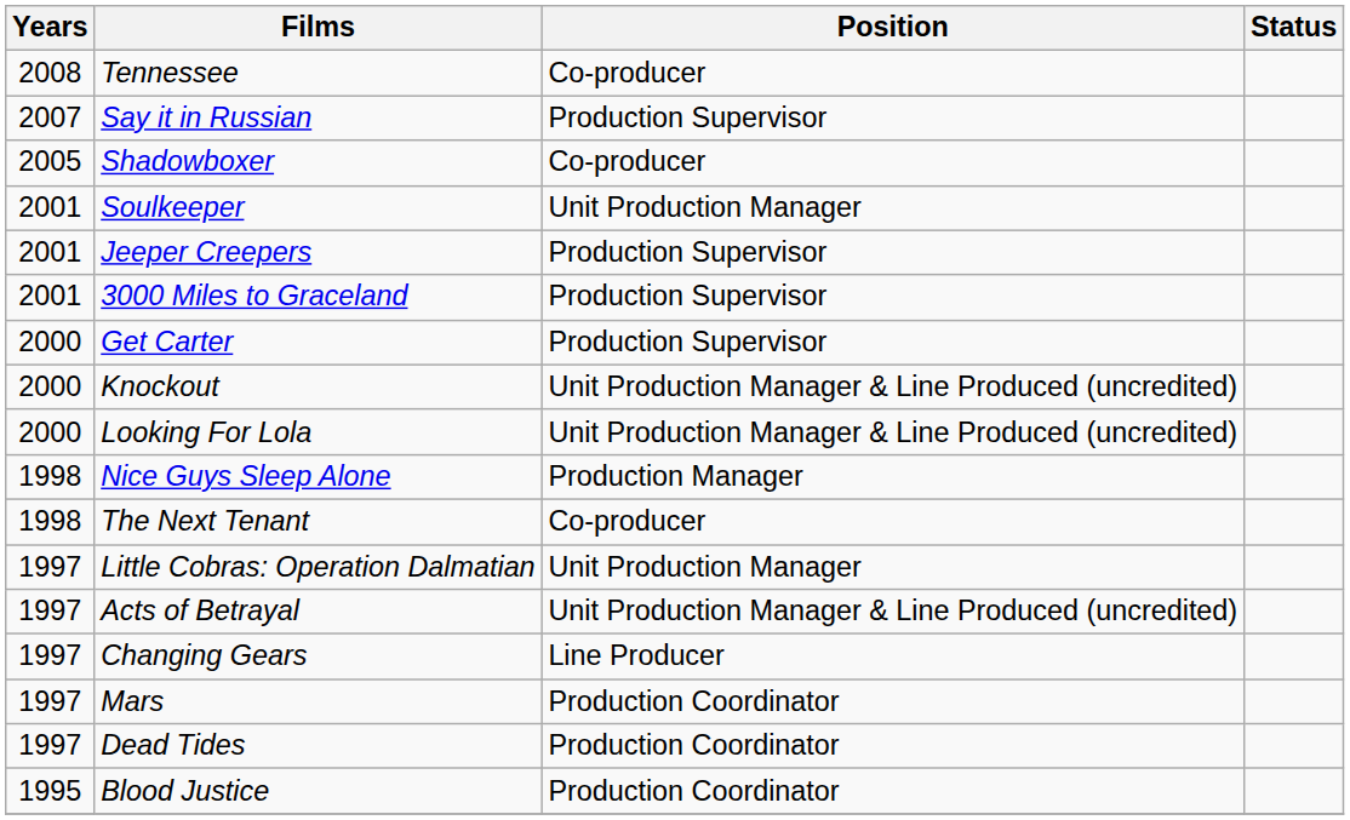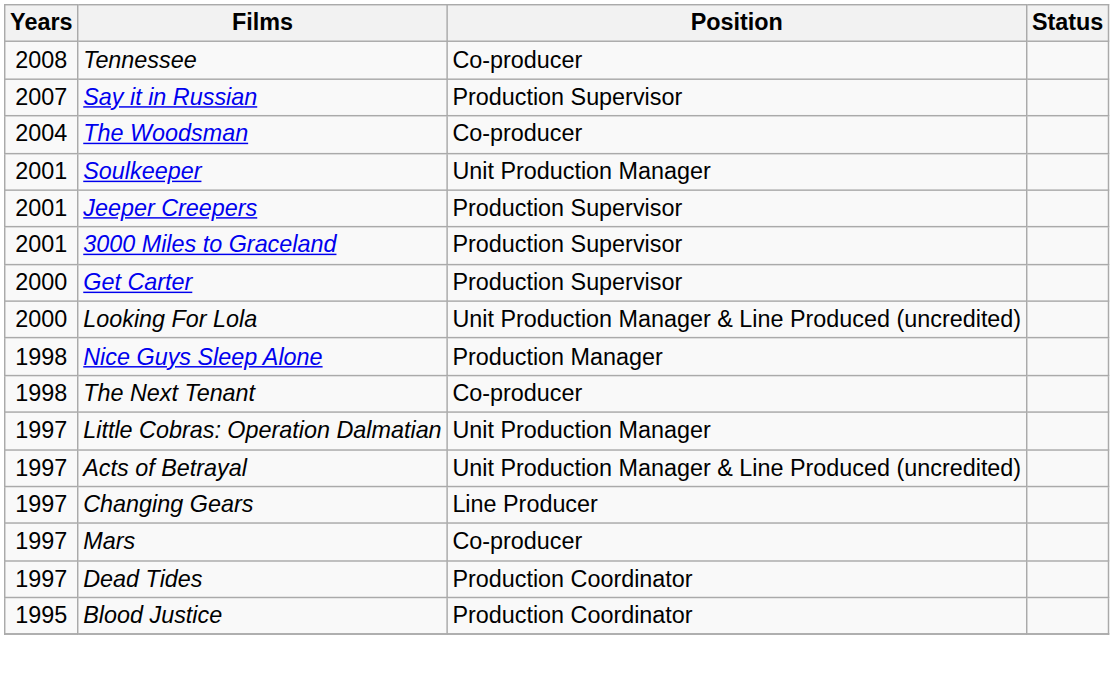- row: 2005 | Shadowboxer | Co-producer
+ row: 2004 | The Woodsman | Co-producer
- row: 2000 | Knockout | Unit Production Manager & Line Produced (uncredited)
Mars | Position: Production Coordinator -> Co-producer
